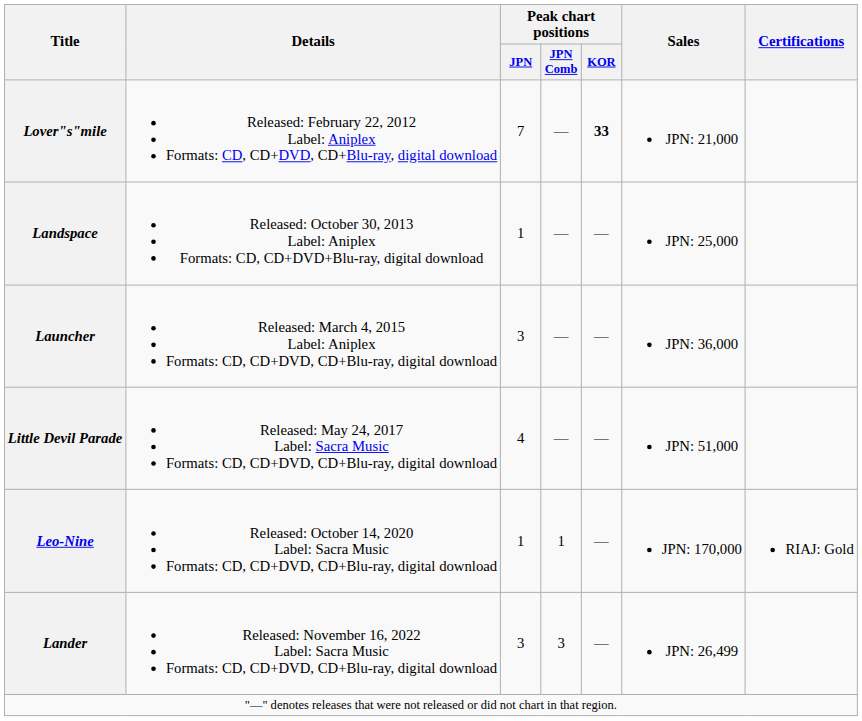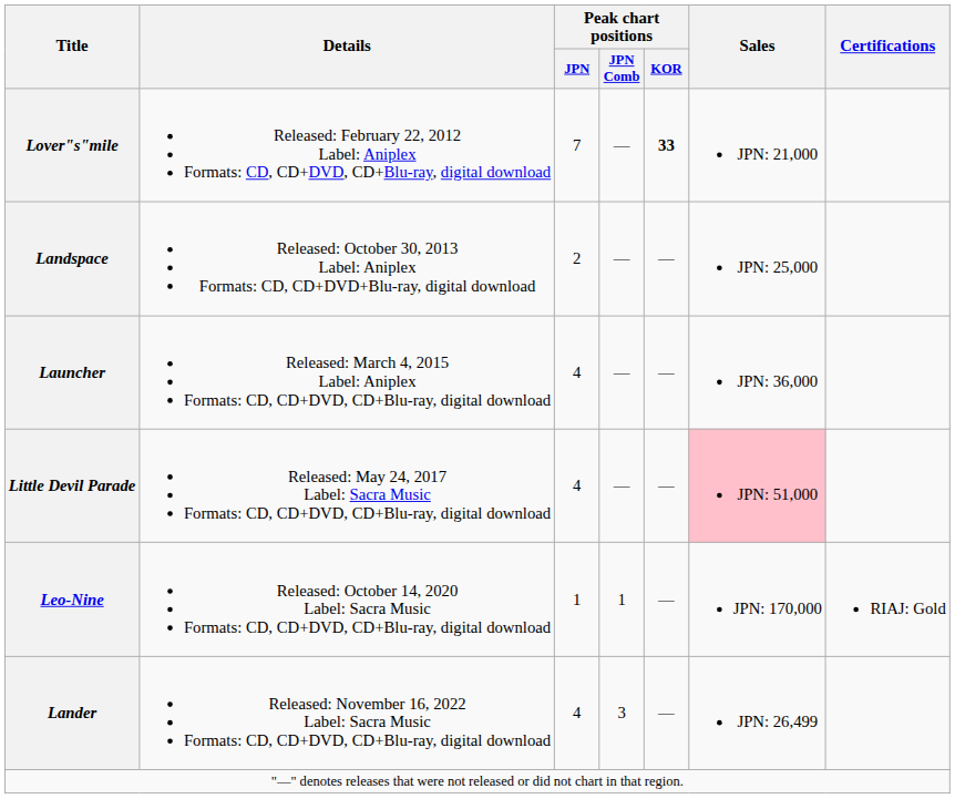Landspace | Peak chart positions / JPN: 1 -> 2
Launcher | Peak chart positions / JPN: 3 -> 4
Little Devil Parade | Sales: no background -> pink background
Lander | Peak chart positions / JPN: 3 -> 4
